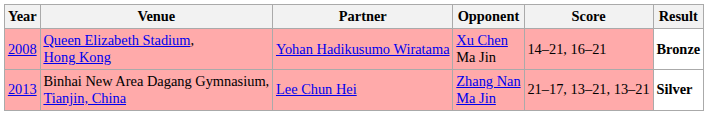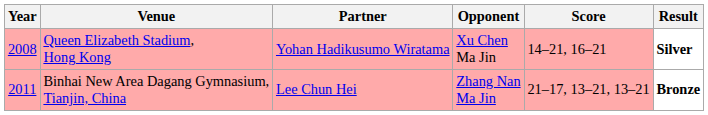Queen Elizabeth Stadium, Hong Kong | Result: Bronze -> Silver
Binhai New Area Dagang Gymnasium, Tianjin, China | Year: 2013 -> 2011
Binhai New Area Dagang Gymnasium, Tianjin, China | Result: Silver -> Bronze
